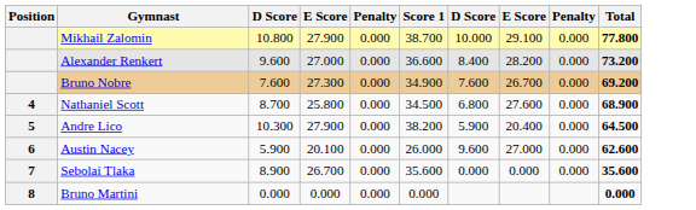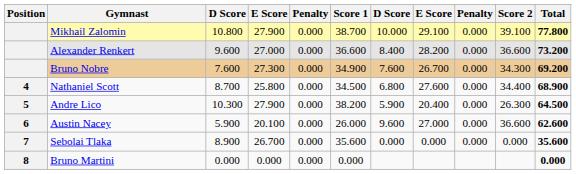+ column: Score 2 | 39.100 | 36.600 | 34.300 | 34.400 | 26.300 | 36.600 | 0.000
